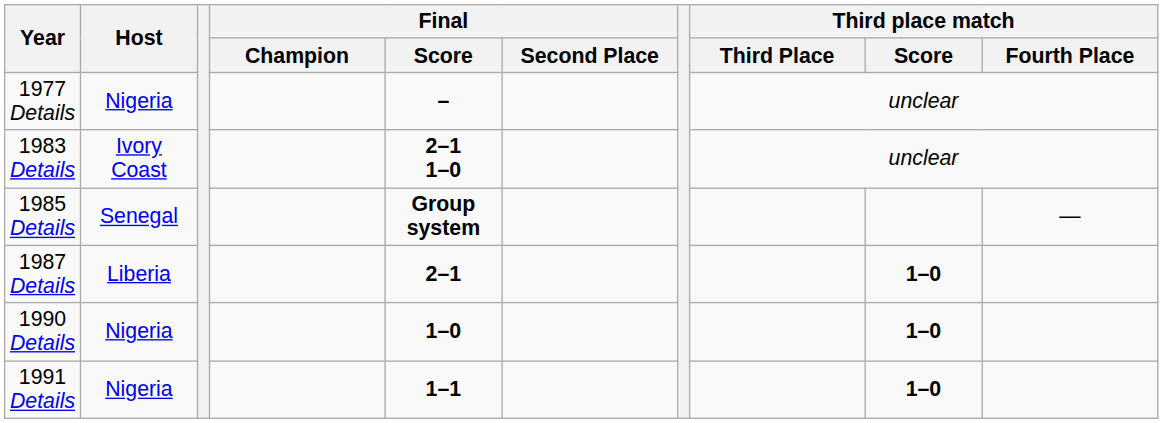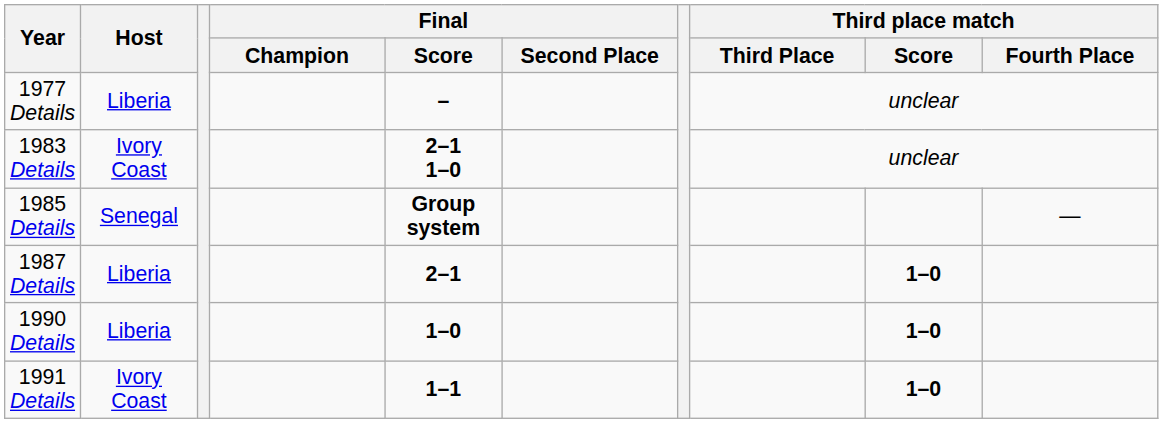1977 Details | Host: Nigeria -> Liberia
1990 Details | Host: Nigeria -> Liberia
1991 Details | Host: Nigeria -> Ivory Coast
